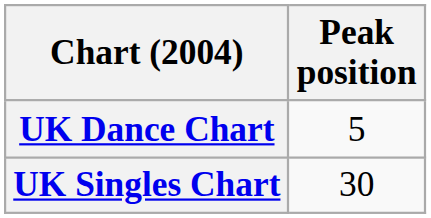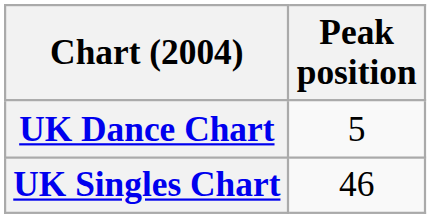UK Singles Chart | Peak position: 30 -> 46
